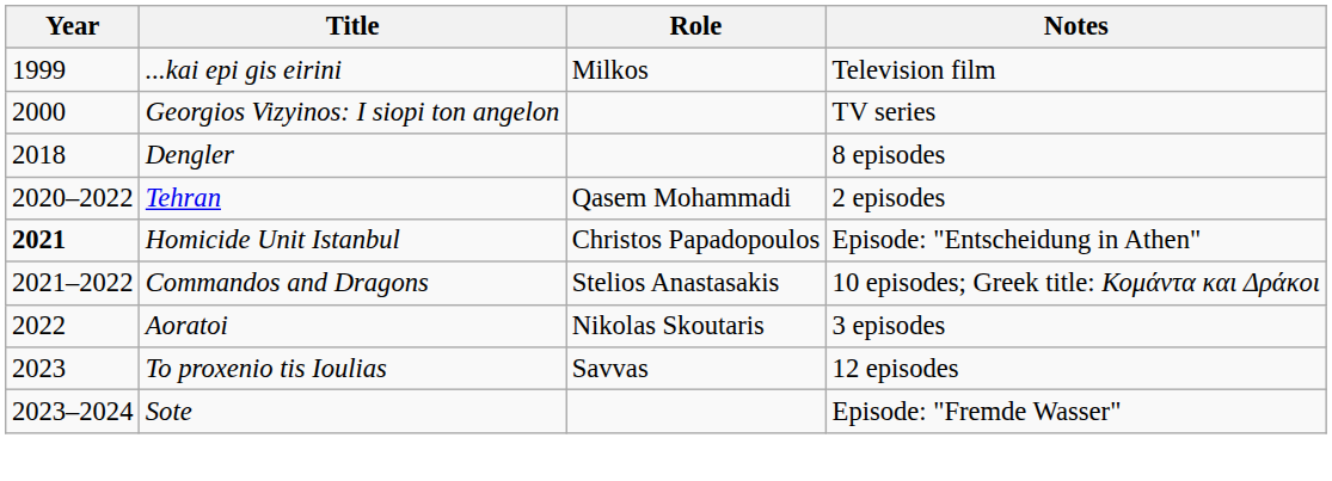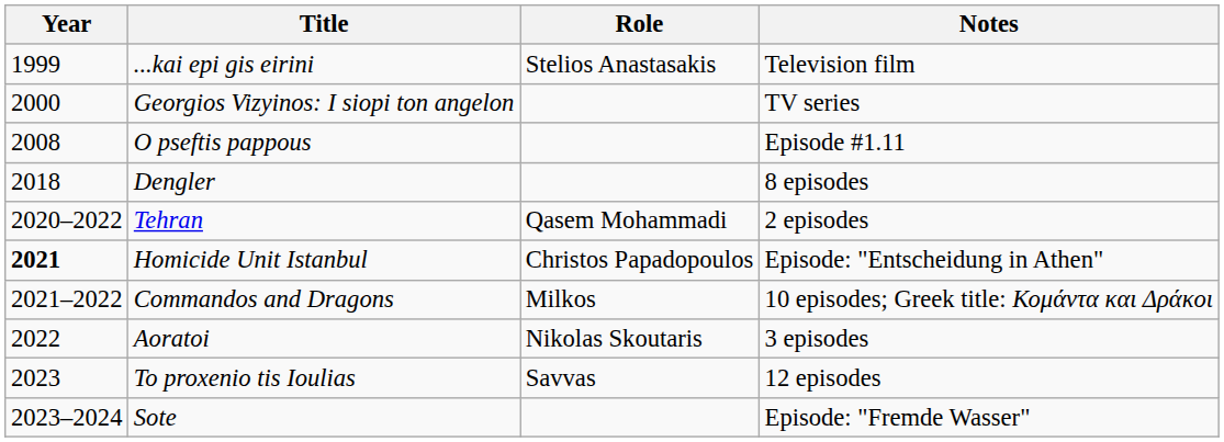...kai epi gis eirini | Role: Milkos -> Stelios Anastasakis
+ row: 2008 | O pseftis pappous | Episode #1.11
Commandos and Dragons | Role: Stelios Anastasakis -> Milkos
